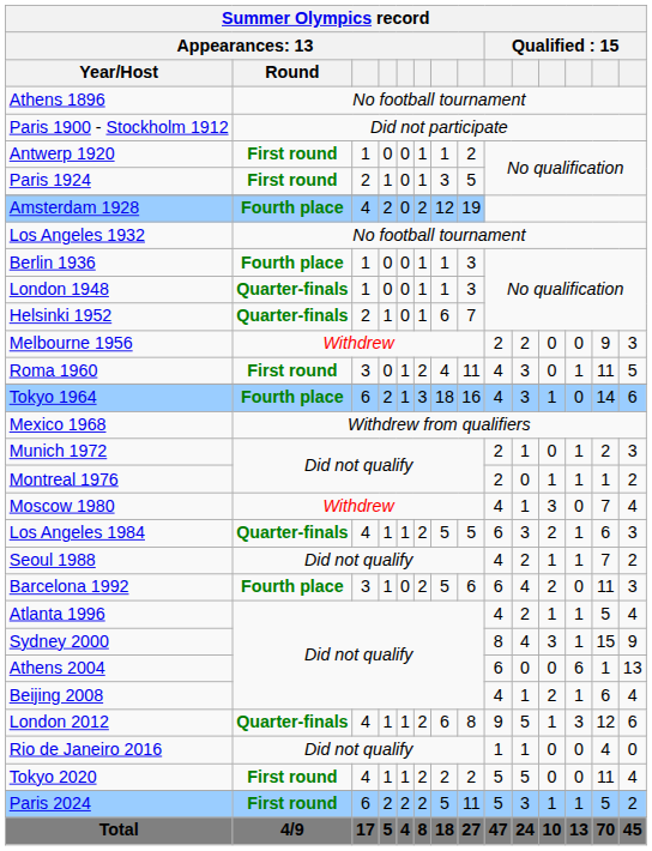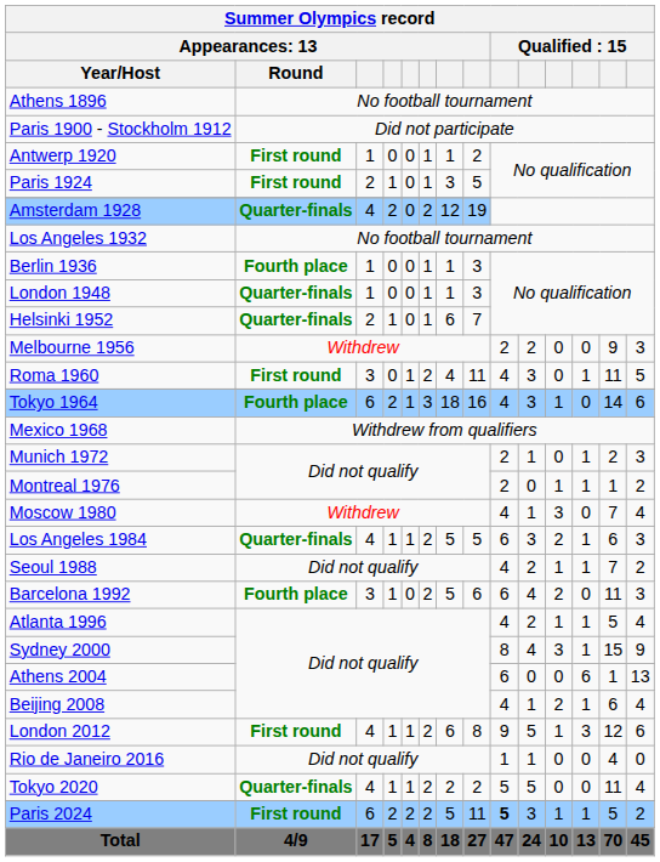Amsterdam 1928 | column 2: Fourth place -> Quarter-finals
London 2012 | column 2: Quarter-finals -> First round
Tokyo 2020 | column 2: First round -> Quarter-finals
Paris 2024 | column 9: normal -> bold
